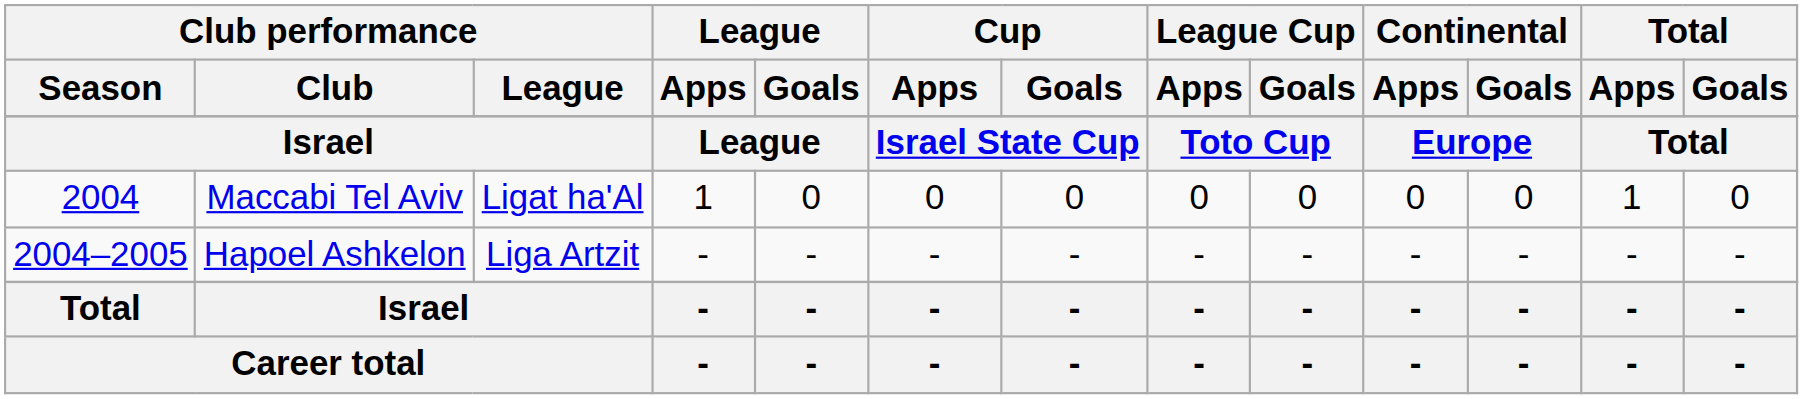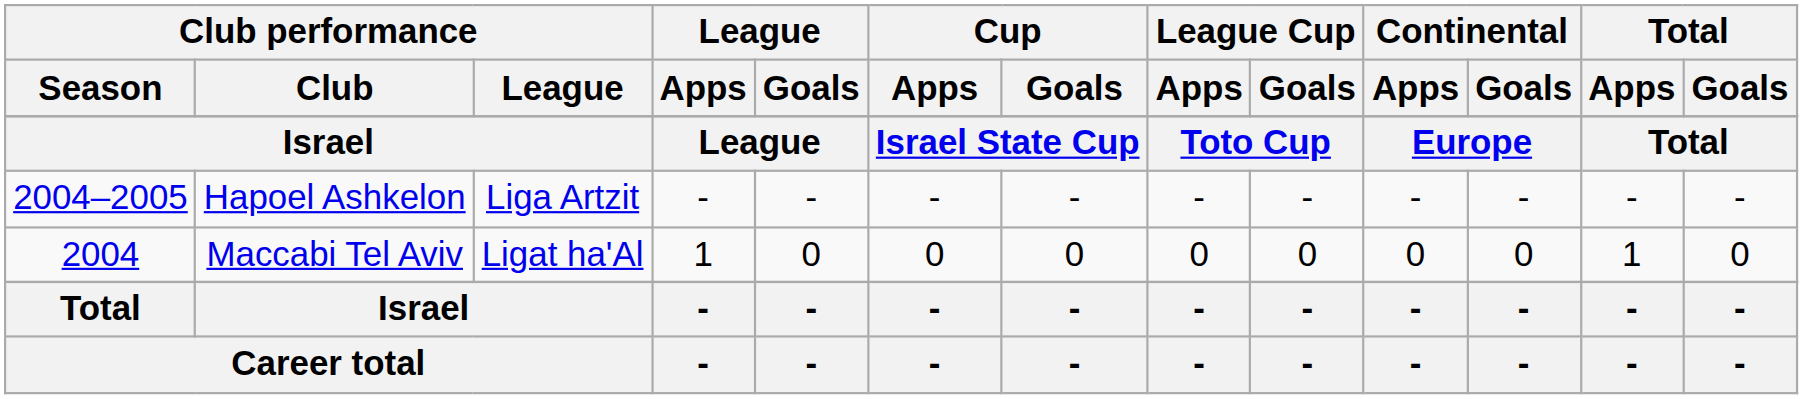rows swapped: Maccabi Tel Aviv <-> Hapoel Ashkelon
